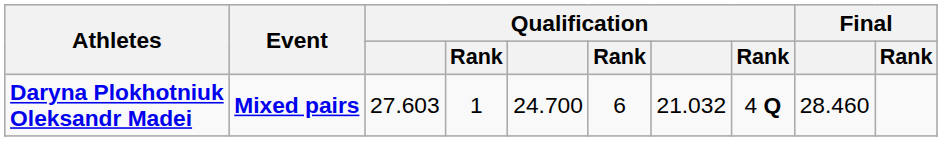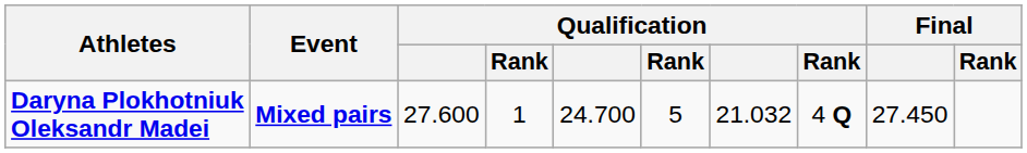Daryna Plokhotniuk Oleksandr Madei | column 3: 27.603 -> 27.600
Daryna Plokhotniuk Oleksandr Madei | column 6: 6 -> 5
Daryna Plokhotniuk Oleksandr Madei | Final: 28.460 -> 27.450
